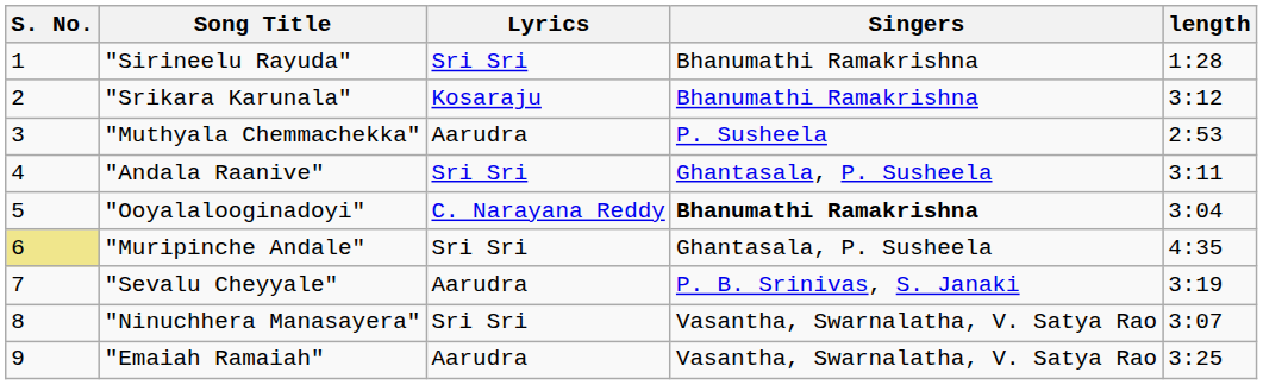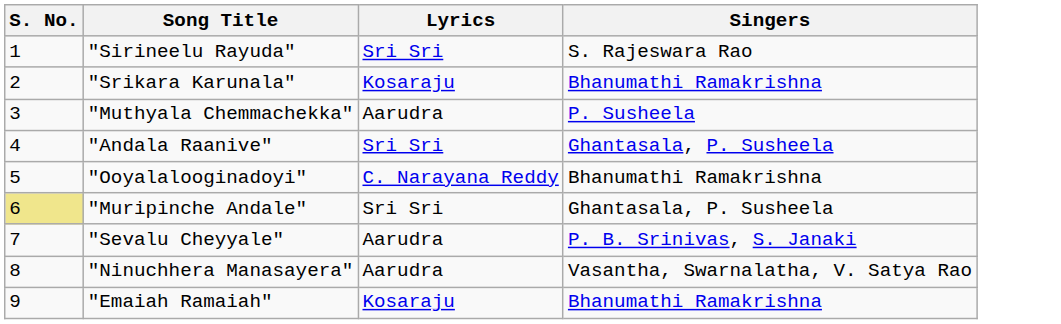- column: length | 1:28 | 3:12 | 2:53 | 3:11 | 3:04 | 4:35 | 3:19 | 3:07 | 3:25
"Sirineelu Rayuda" | Singers: Bhanumathi Ramakrishna -> S. Rajeswara Rao
"Ooyalalooginadoyi" | Singers: bold -> normal
"Ninuchhera Manasayera" | Lyrics: Sri Sri -> Aarudra
"Emaiah Ramaiah" | Lyrics: Aarudra -> Kosaraju
"Emaiah Ramaiah" | Singers: Vasantha, Swarnalatha, V. Satya Rao -> Bhanumathi Ramakrishna
